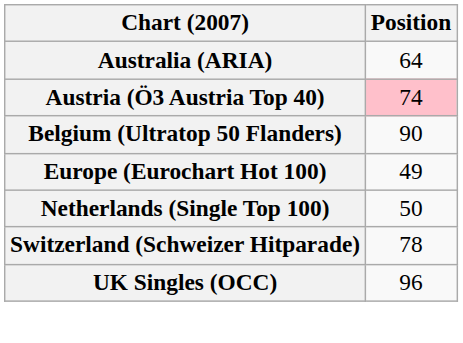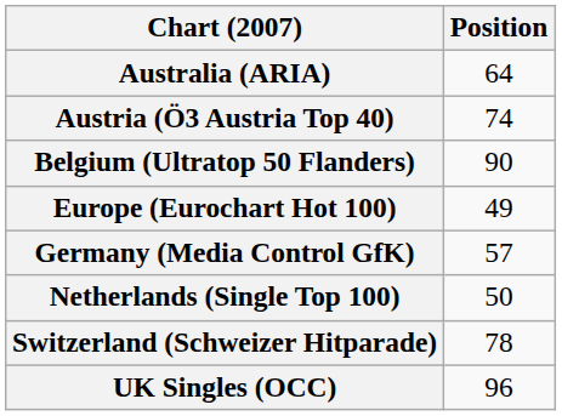Austria (Ö3 Austria Top 40) | Position: pink background -> no background
+ row: Germany (Media Control GfK) | 57
